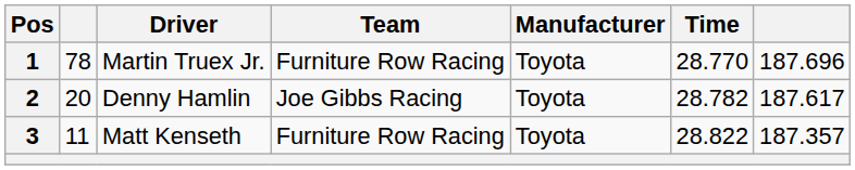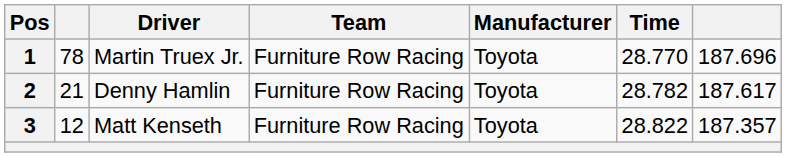2 | column 2: 20 -> 21
2 | Team: Joe Gibbs Racing -> Furniture Row Racing
3 | column 2: 11 -> 12
